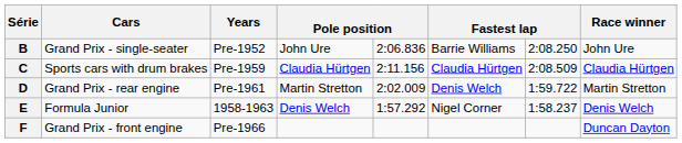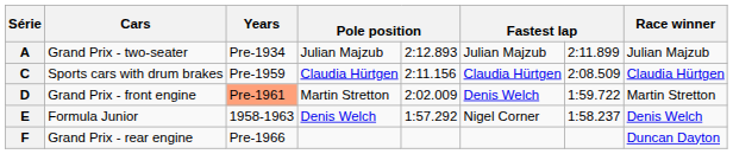+ row: A | Grand Prix - two-seater | Pre-1934 | Julian Majzub | 2:12.893 | Julian Majzub | 2:11.899 | Julian Majzub
- row: B | Grand Prix - single-seater | Pre-1952 | John Ure | 2:06.836 | Barrie Williams | 2:08.250 | John Ure
D | Cars: Grand Prix - rear engine -> Grand Prix - front engine
D | Years: no background -> lightsalmon background
F | Cars: Grand Prix - front engine -> Grand Prix - rear engine
